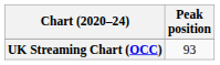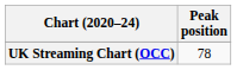UK Streaming Chart (OCC) | Peak position: 93 -> 78
